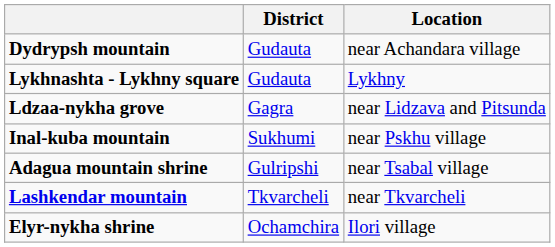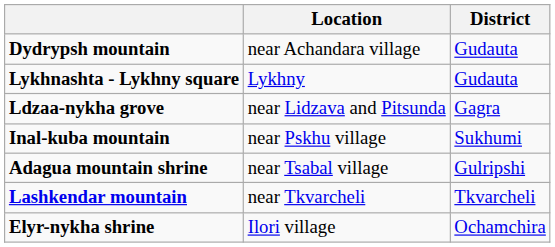columns swapped: Location <-> District
